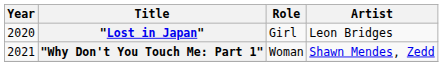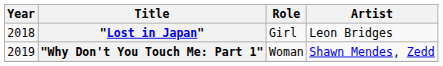"Lost in Japan" | Year: 2020 -> 2018
"Why Don't You Touch Me: Part 1" | Year: 2021 -> 2019
